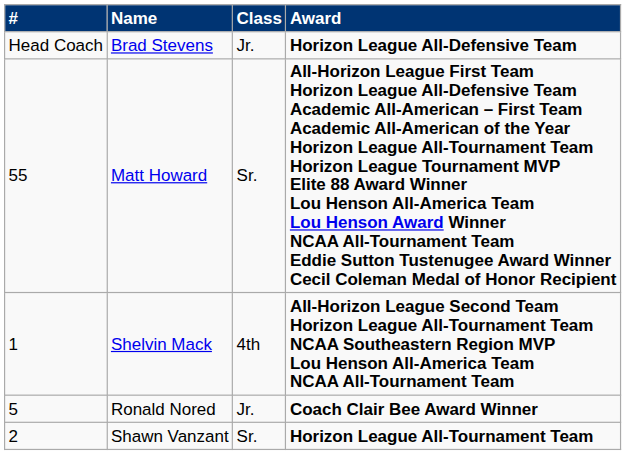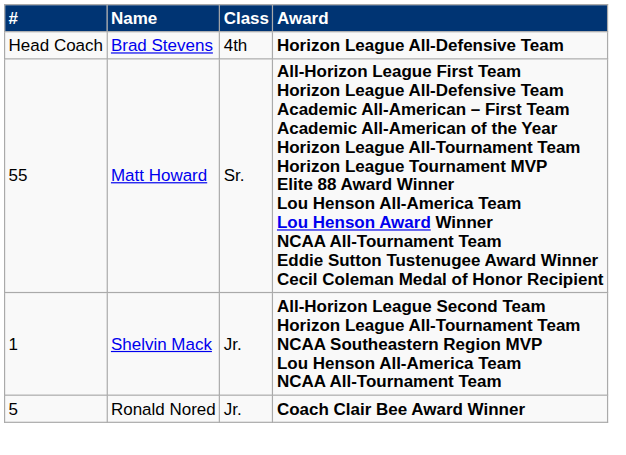Brad Stevens | Class: Jr. -> 4th
Shelvin Mack | Class: 4th -> Jr.
- row: 2 | Shawn Vanzant | Sr. | Horizon League All-Tournament Team
